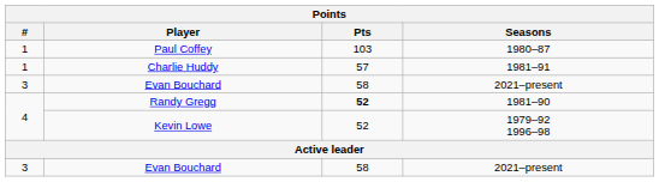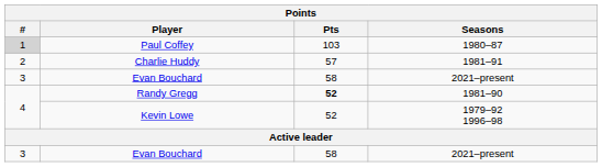Paul Coffey | #: no background -> lightgrey background
Charlie Huddy | #: 1 -> 2
